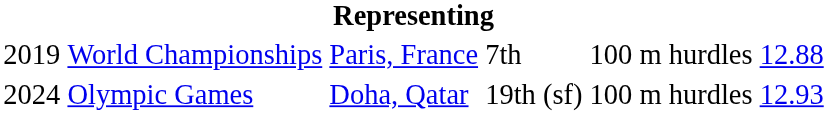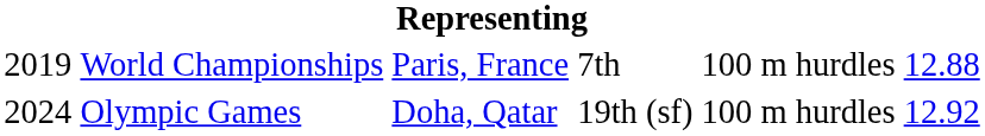Olympic Games | column 6: 12.93 -> 12.92
